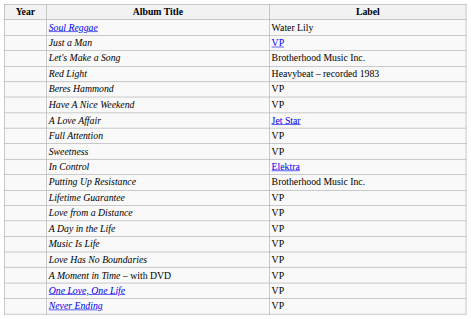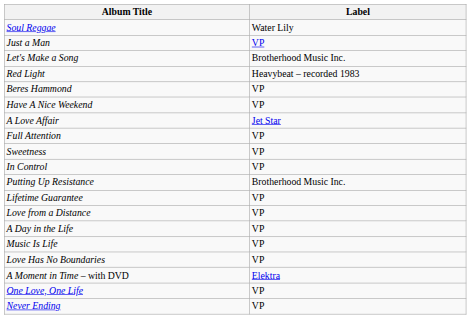- column: Year
In Control | Label: Elektra -> VP
A Moment in Time – with DVD | Label: VP -> Elektra
